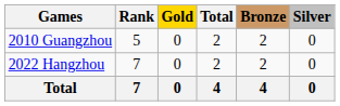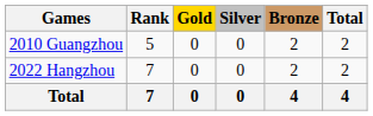columns swapped: Silver <-> Total
